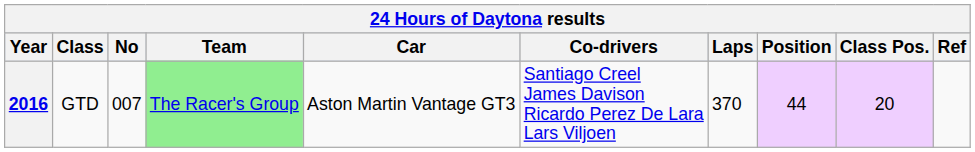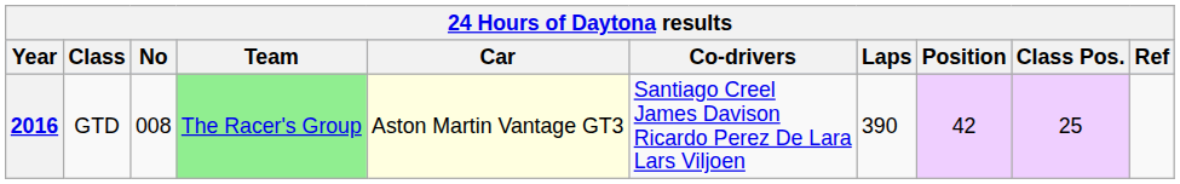2016 | No: 007 -> 008
2016 | Car: no background -> lightyellow background
2016 | Laps: 370 -> 390
2016 | Position: 44 -> 42
2016 | Class Pos.: 20 -> 25
